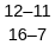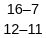rows swapped: 16–7 <-> 12–11
